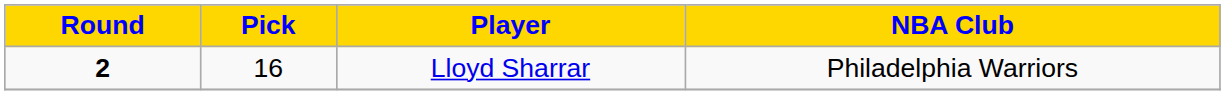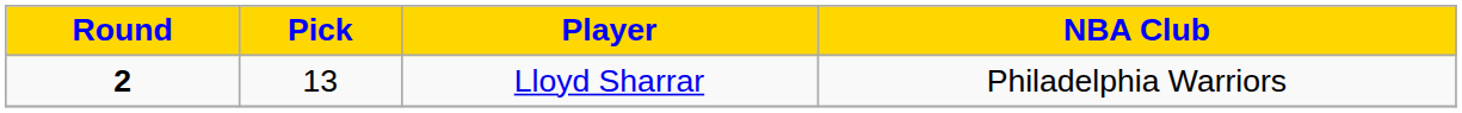Lloyd Sharrar | Pick: 16 -> 13
